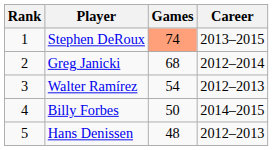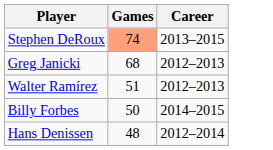- column: Rank | 1 | 2 | 3 | 4 | 5
Greg Janicki | Career: 2012–2014 -> 2012–2013
Walter Ramírez | Games: 54 -> 51
Hans Denissen | Career: 2012–2013 -> 2012–2014
